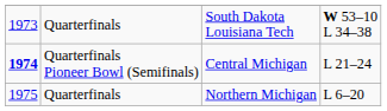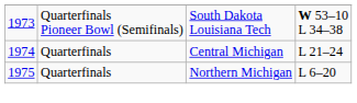South Dakota Louisiana Tech | column 2: Quarterfinals -> Quarterfinals Pioneer Bowl (Semifinals)
Central Michigan | column 1: bold -> normal
Central Michigan | column 2: Quarterfinals Pioneer Bowl (Semifinals) -> Quarterfinals
